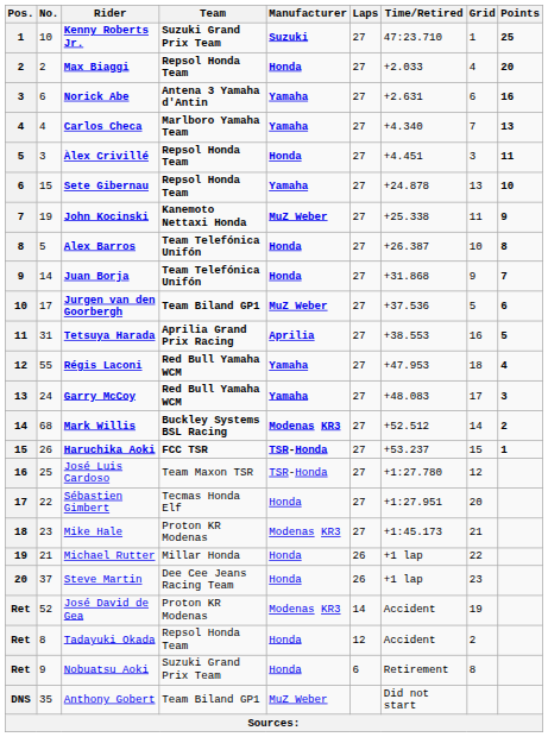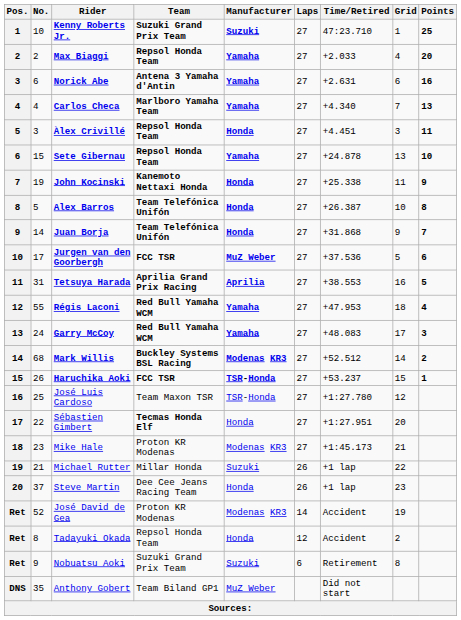Max Biaggi | Manufacturer: Honda -> Yamaha
John Kocinski | Manufacturer: MuZ Weber -> Honda
Jurgen van den Goorbergh | Team: Team Biland GP1 -> FCC TSR
Sébastien Gimbert | Team: normal -> bold
Michael Rutter | Manufacturer: Honda -> Suzuki
Nobuatsu Aoki | Manufacturer: Honda -> Suzuki
